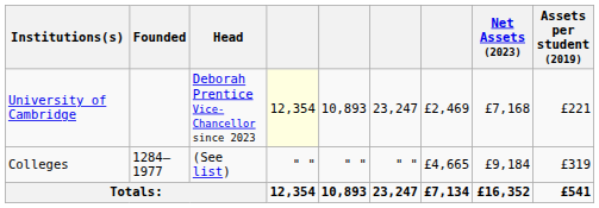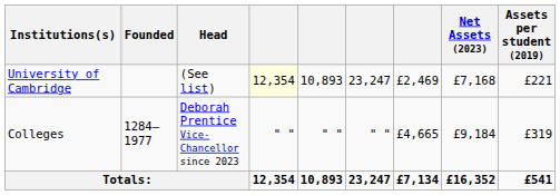University of Cambridge | Head: Deborah Prentice Vice-Chancellor since 2023 -> (See list)
Colleges | Head: (See list) -> Deborah Prentice Vice-Chancellor since 2023
